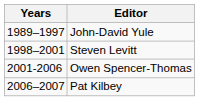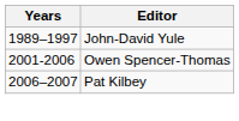- row: 1998–2001 | Steven Levitt
